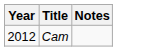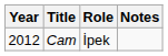+ column: Role | İpek
